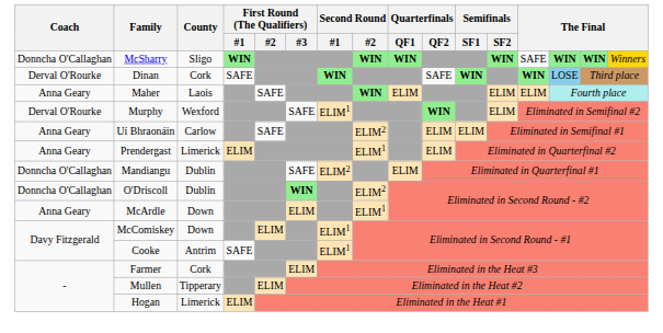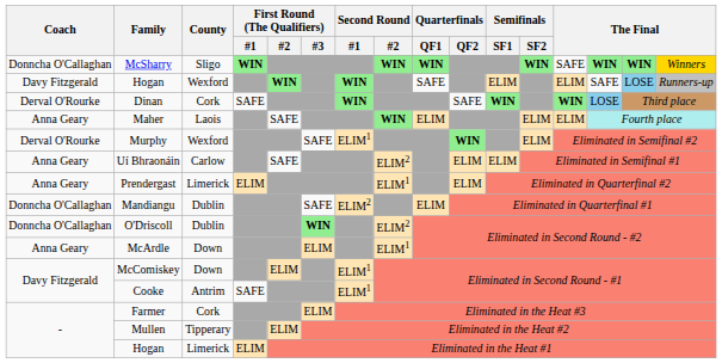+ row: Davy Fitzgerald | Hogan | Wexford | WIN | WIN | SAFE | ELIM | ELIM | SAFE | LOSE | Runners-up
